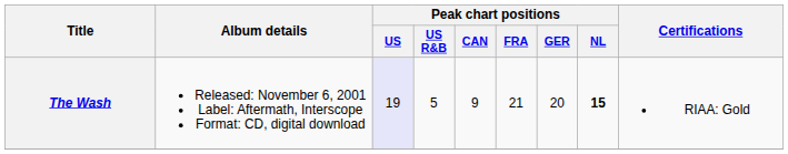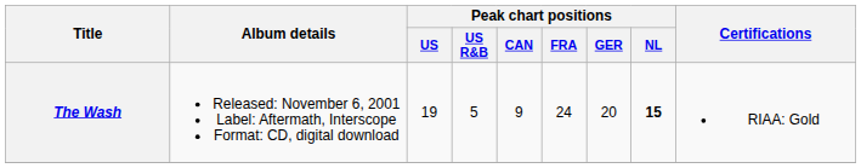The Wash | Peak chart positions / US: lavender background -> no background
The Wash | Peak chart positions / FRA: 21 -> 24
